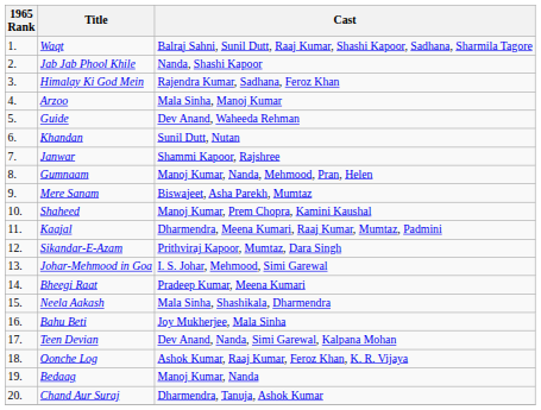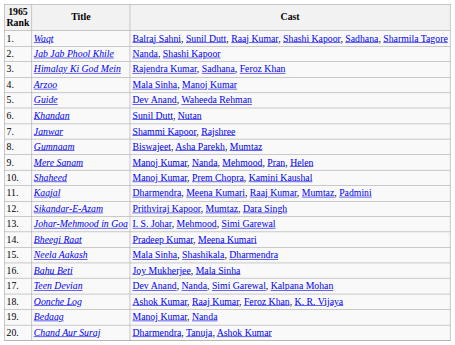Gumnaam | Cast: Manoj Kumar, Nanda, Mehmood, Pran, Helen -> Biswajeet, Asha Parekh, Mumtaz
Mere Sanam | Cast: Biswajeet, Asha Parekh, Mumtaz -> Manoj Kumar, Nanda, Mehmood, Pran, Helen
